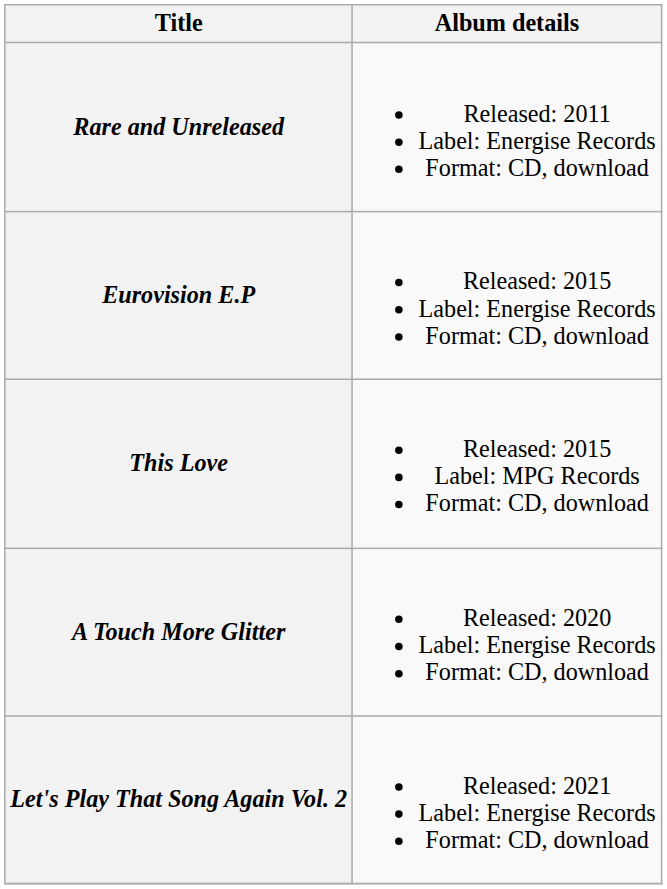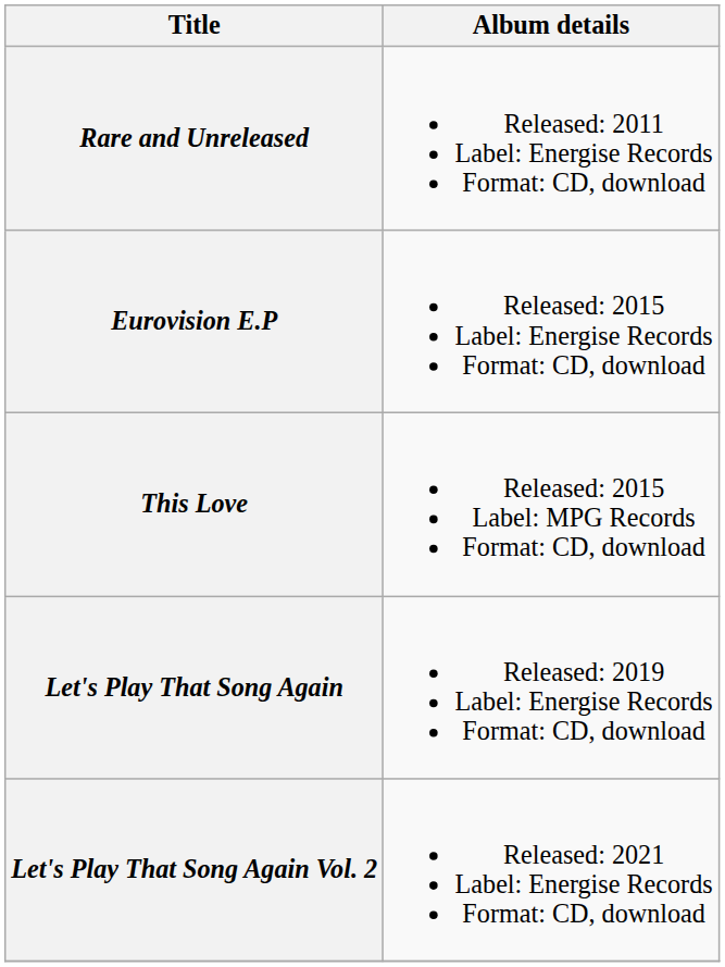+ row: Let's Play That Song Again | Released: 2019 Label: Energise Records Format: CD, download
- row: A Touch More Glitter | Released: 2020 Label: Energise Records Format: CD, download
